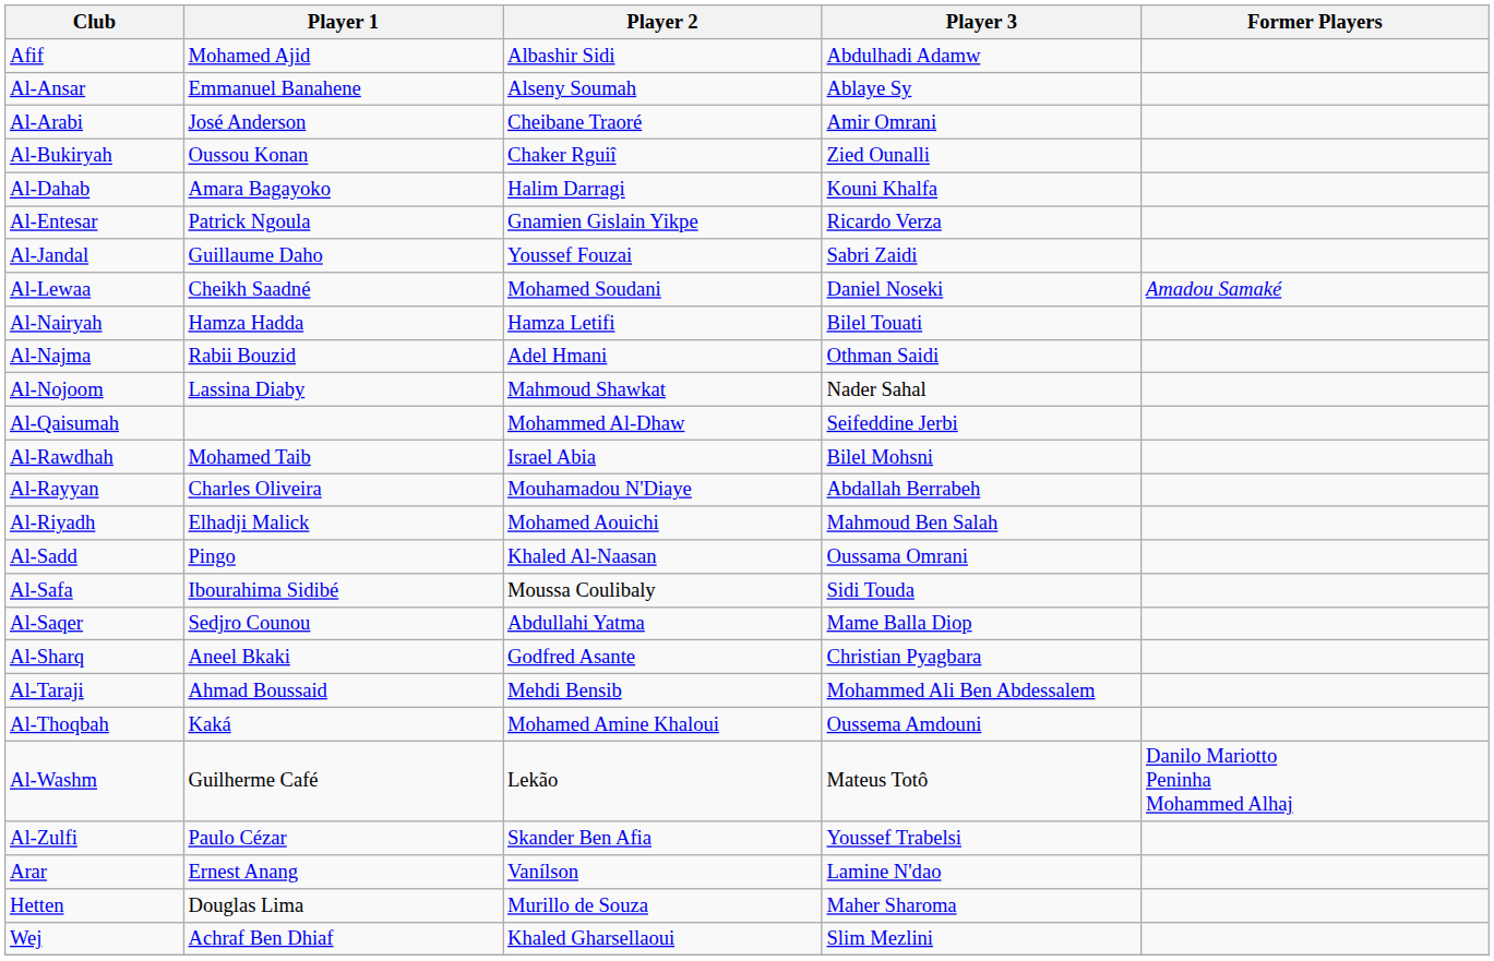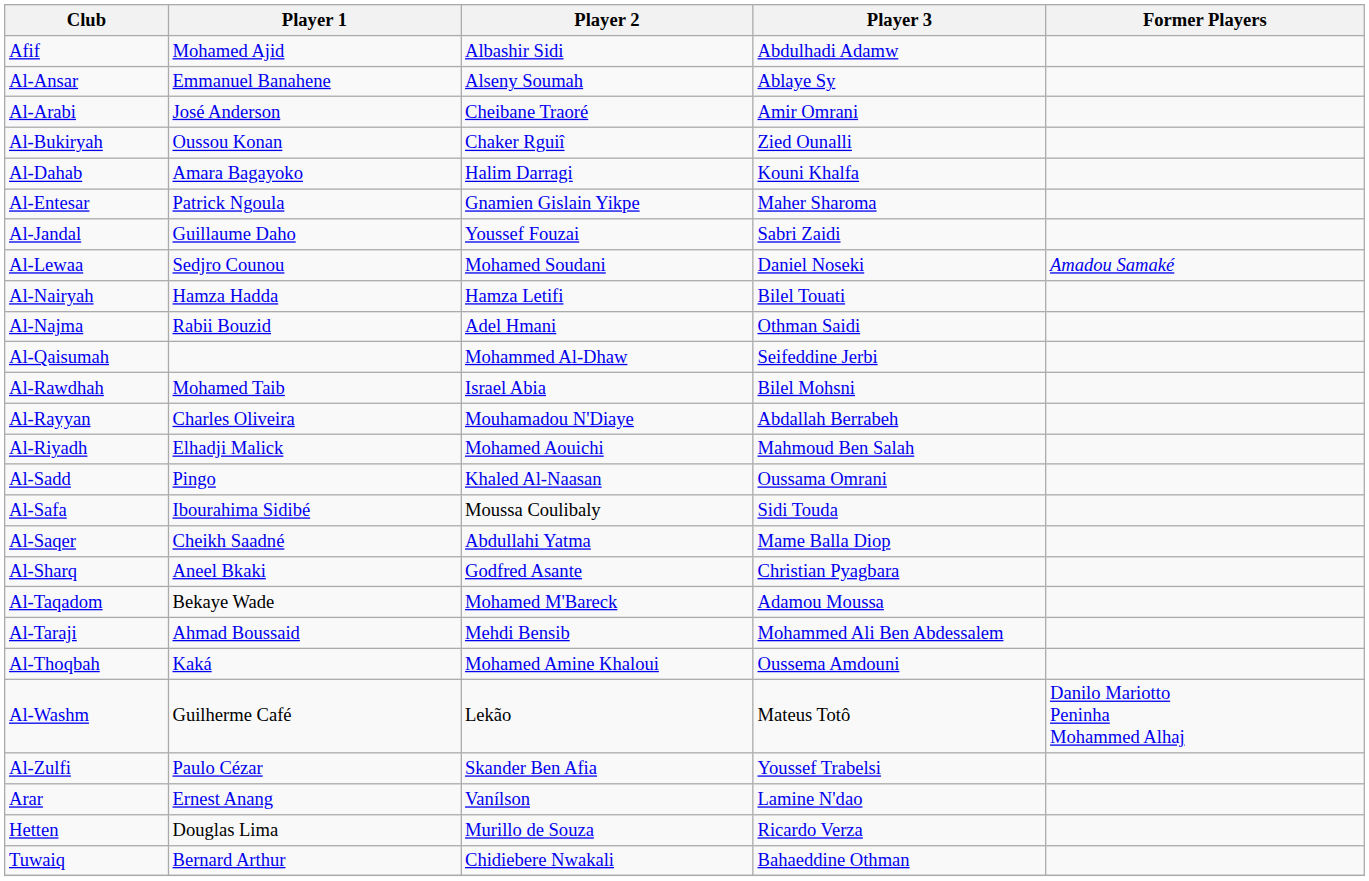Al-Entesar | Player 3: Ricardo Verza -> Maher Sharoma
Al-Lewaa | Player 1: Cheikh Saadné -> Sedjro Counou
- row: Al-Nojoom | Lassina Diaby | Mahmoud Shawkat | Nader Sahal
Al-Saqer | Player 1: Sedjro Counou -> Cheikh Saadné
+ row: Al-Taqadom | Bekaye Wade | Mohamed M'Bareck | Adamou Moussa
Hetten | Player 3: Maher Sharoma -> Ricardo Verza
+ row: Tuwaiq | Bernard Arthur | Chidiebere Nwakali | Bahaeddine Othman
- row: Wej | Achraf Ben Dhiaf | Khaled Gharsellaoui | Slim Mezlini
